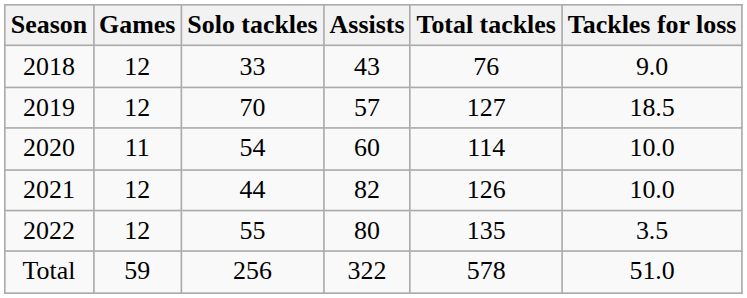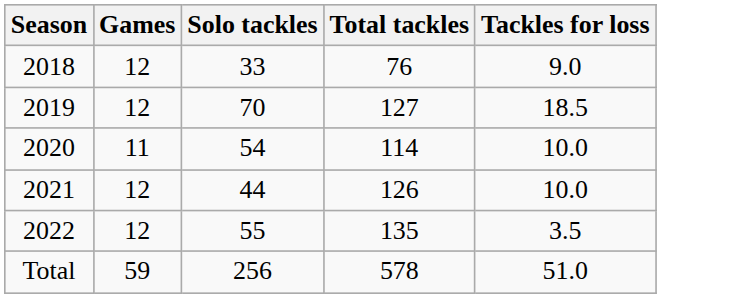- column: Assists | 43 | 57 | 60 | 82 | 80 | 322
